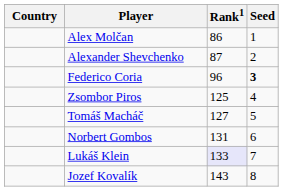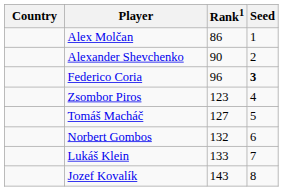Alexander Shevchenko | Rank1: 87 -> 90
Zsombor Piros | Rank1: 125 -> 123
Norbert Gombos | Rank1: 131 -> 132
Lukáš Klein | Rank1: lavender background -> no background
